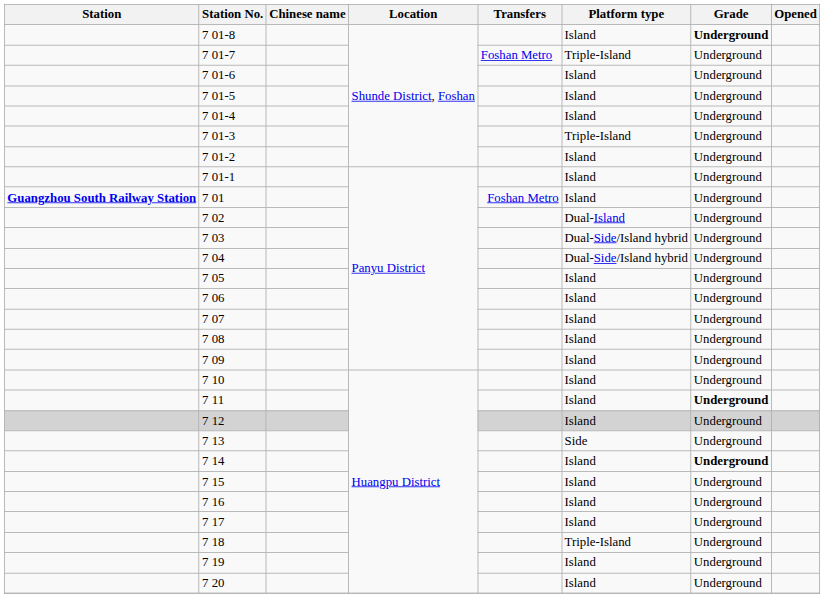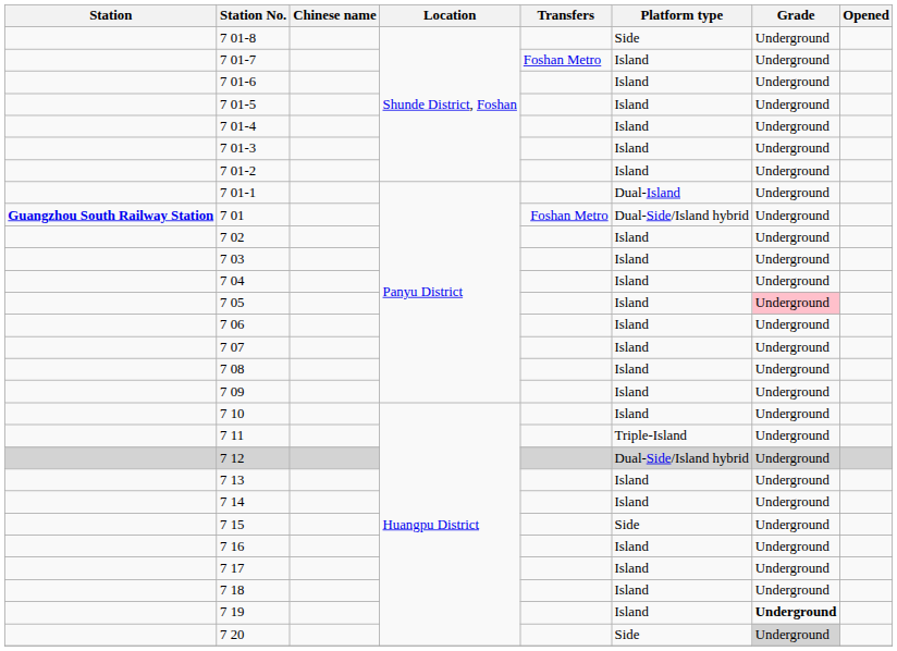7 01-8 | Platform type: Island -> Side
7 01-8 | Grade: bold -> normal
7 01-7 | Platform type: Triple-Island -> Island
7 01-3 | Platform type: Triple-Island -> Island
7 01-1 | Platform type: Island -> Dual-Island
7 01 | Platform type: Island -> Dual-Side/Island hybrid
7 02 | Platform type: Dual-Island -> Island
7 03 | Platform type: Dual-Side/Island hybrid -> Island
7 04 | Platform type: Dual-Side/Island hybrid -> Island
7 05 | Grade: no background -> pink background
7 11 | Platform type: Island -> Triple-Island
7 11 | Grade: bold -> normal
7 12 | Platform type: Island -> Dual-Side/Island hybrid
7 13 | Platform type: Side -> Island
7 14 | Grade: bold -> normal
7 15 | Platform type: Island -> Side
7 18 | Platform type: Triple-Island -> Island
7 19 | Grade: normal -> bold
7 20 | Platform type: Island -> Side
7 20 | Grade: no background -> lightgrey background
